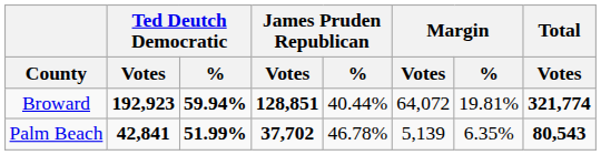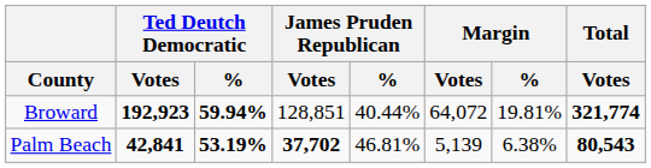Broward | James Pruden Republican / Votes: bold -> normal
Palm Beach | Ted Deutch Democratic / %: 51.99% -> 53.19%
Palm Beach | James Pruden Republican / %: 46.78% -> 46.81%
Palm Beach | Margin / %: 6.35% -> 6.38%
